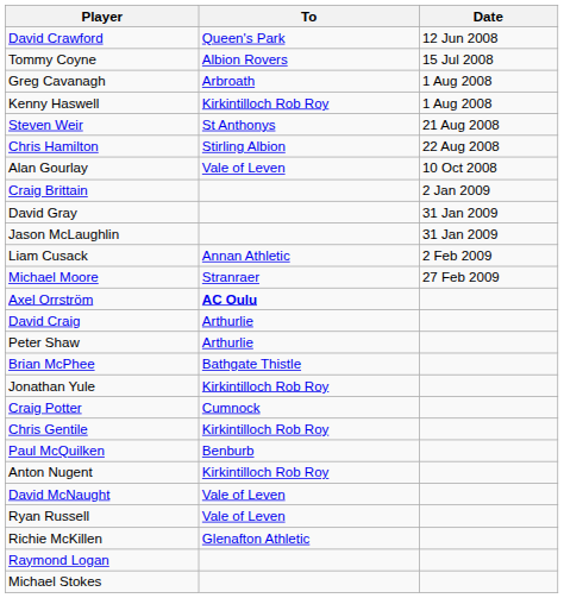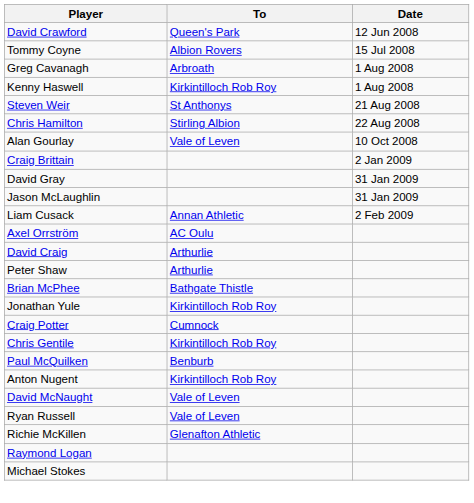- row: Michael Moore | Stranraer | 27 Feb 2009
Axel Orrström | To: bold -> normal
